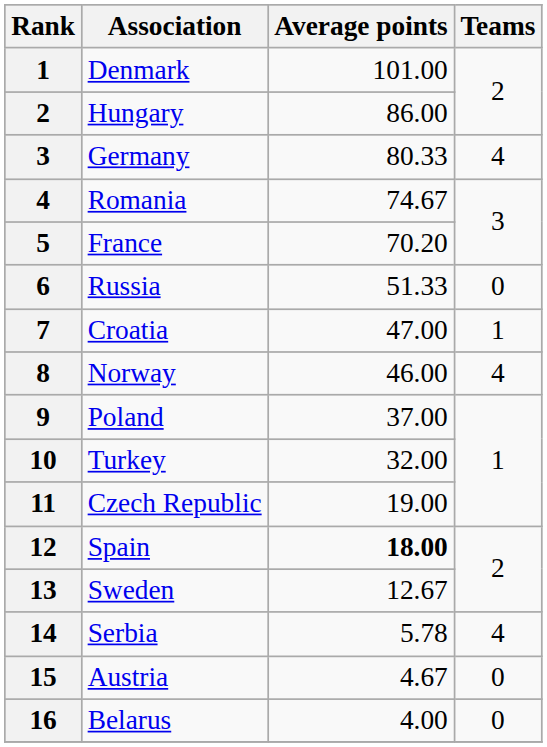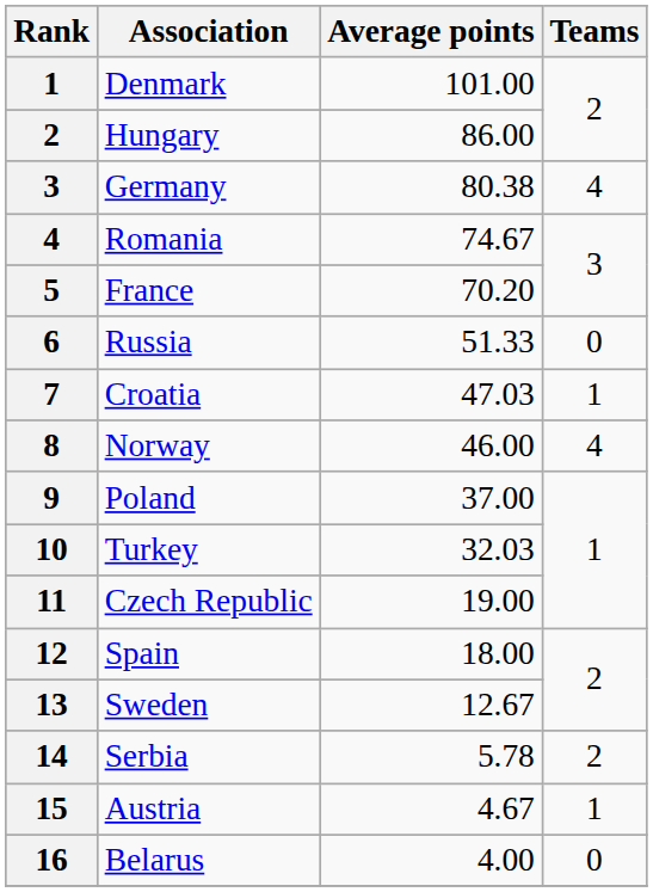Germany | Average points: 80.33 -> 80.38
Croatia | Average points: 47.00 -> 47.03
Turkey | Average points: 32.00 -> 32.03
Spain | Average points: bold -> normal
Serbia | Teams: 4 -> 2
Austria | Teams: 0 -> 1
